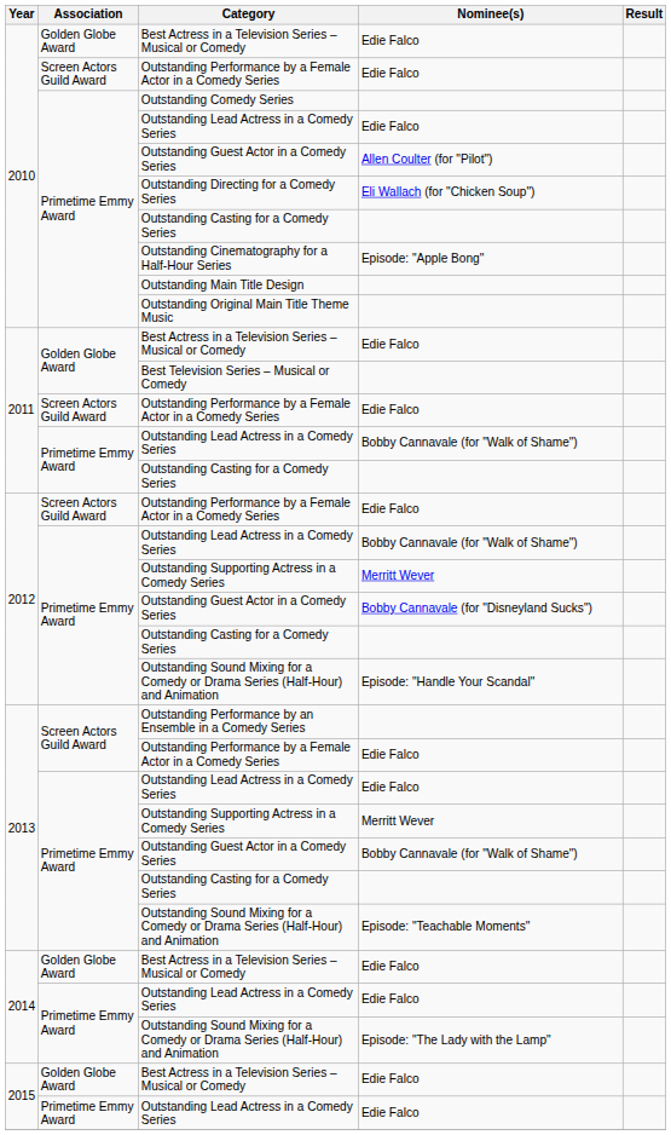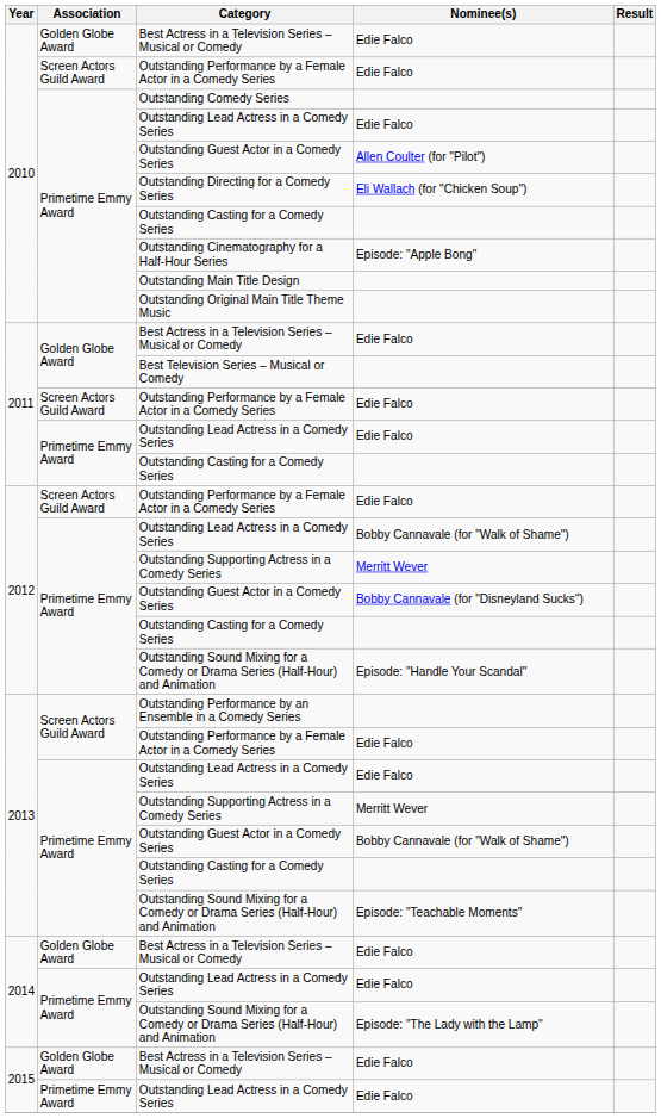2011 / Outstanding Lead Actress in a Comedy Series | Nominee(s): Bobby Cannavale (for "Walk of Shame") -> Edie Falco
